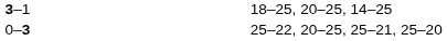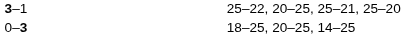3–1 | column 4: 18–25, 20–25, 14–25 -> 25–22, 20–25, 25–21, 25–20
0–3 | column 4: 25–22, 20–25, 25–21, 25–20 -> 18–25, 20–25, 14–25
